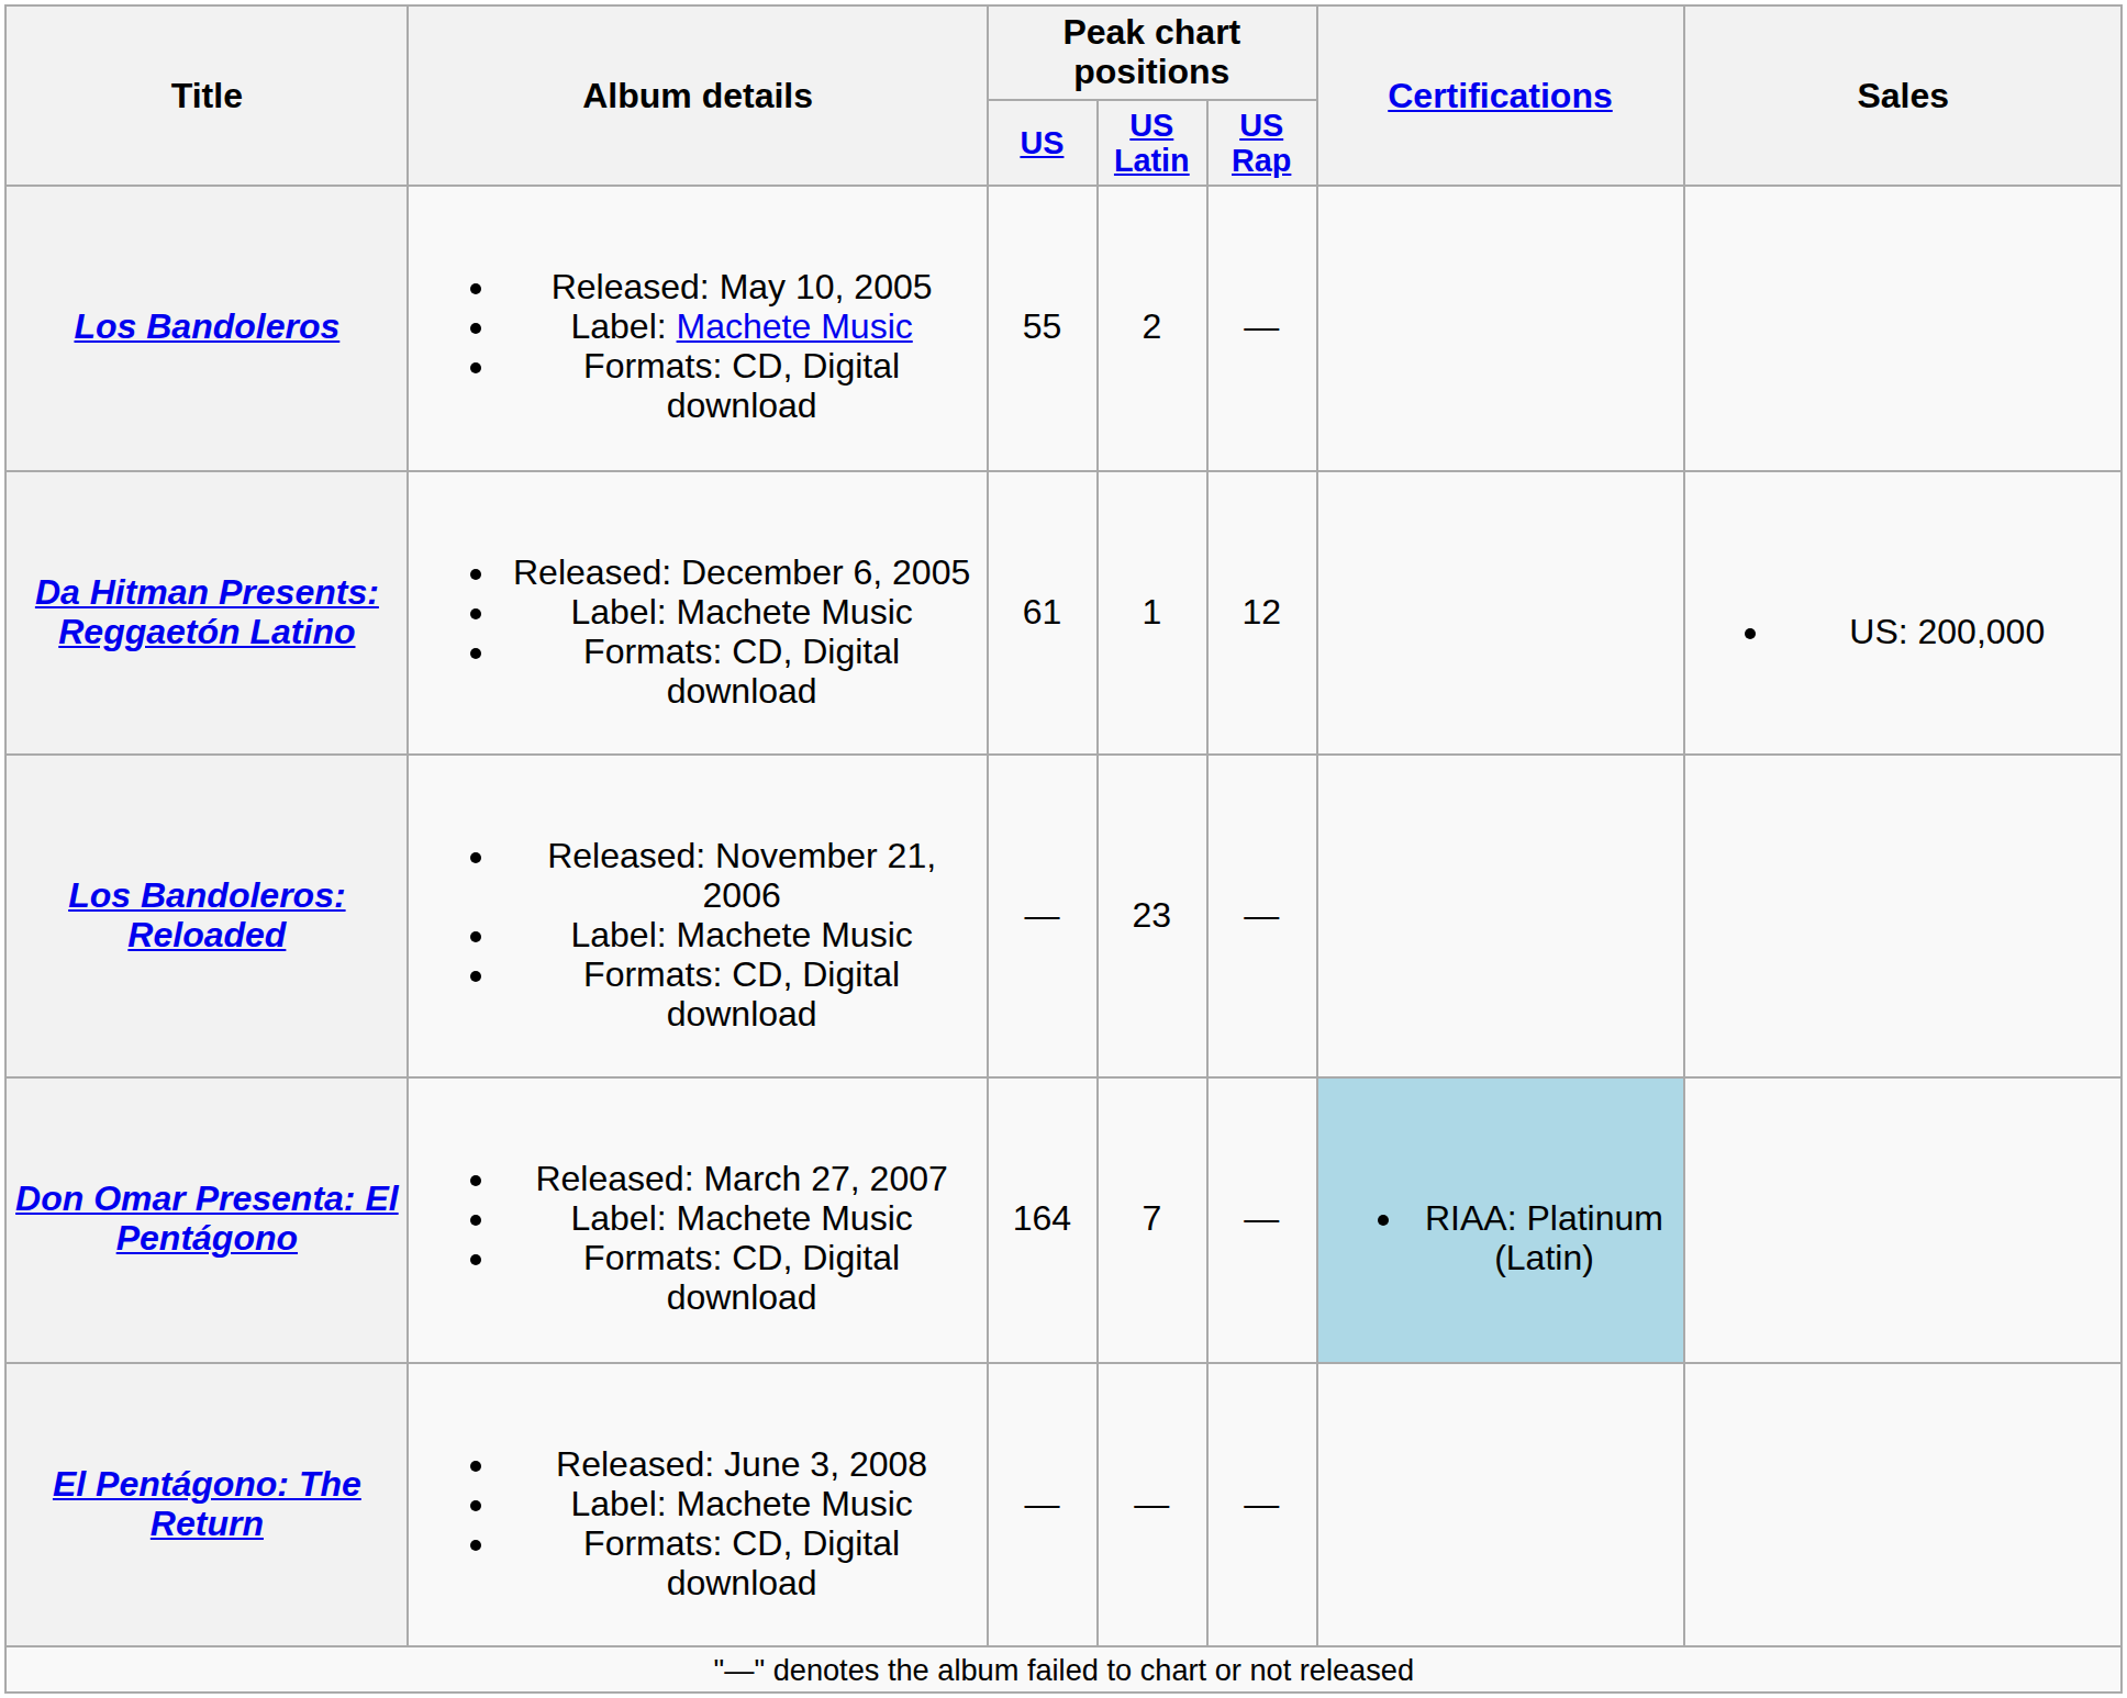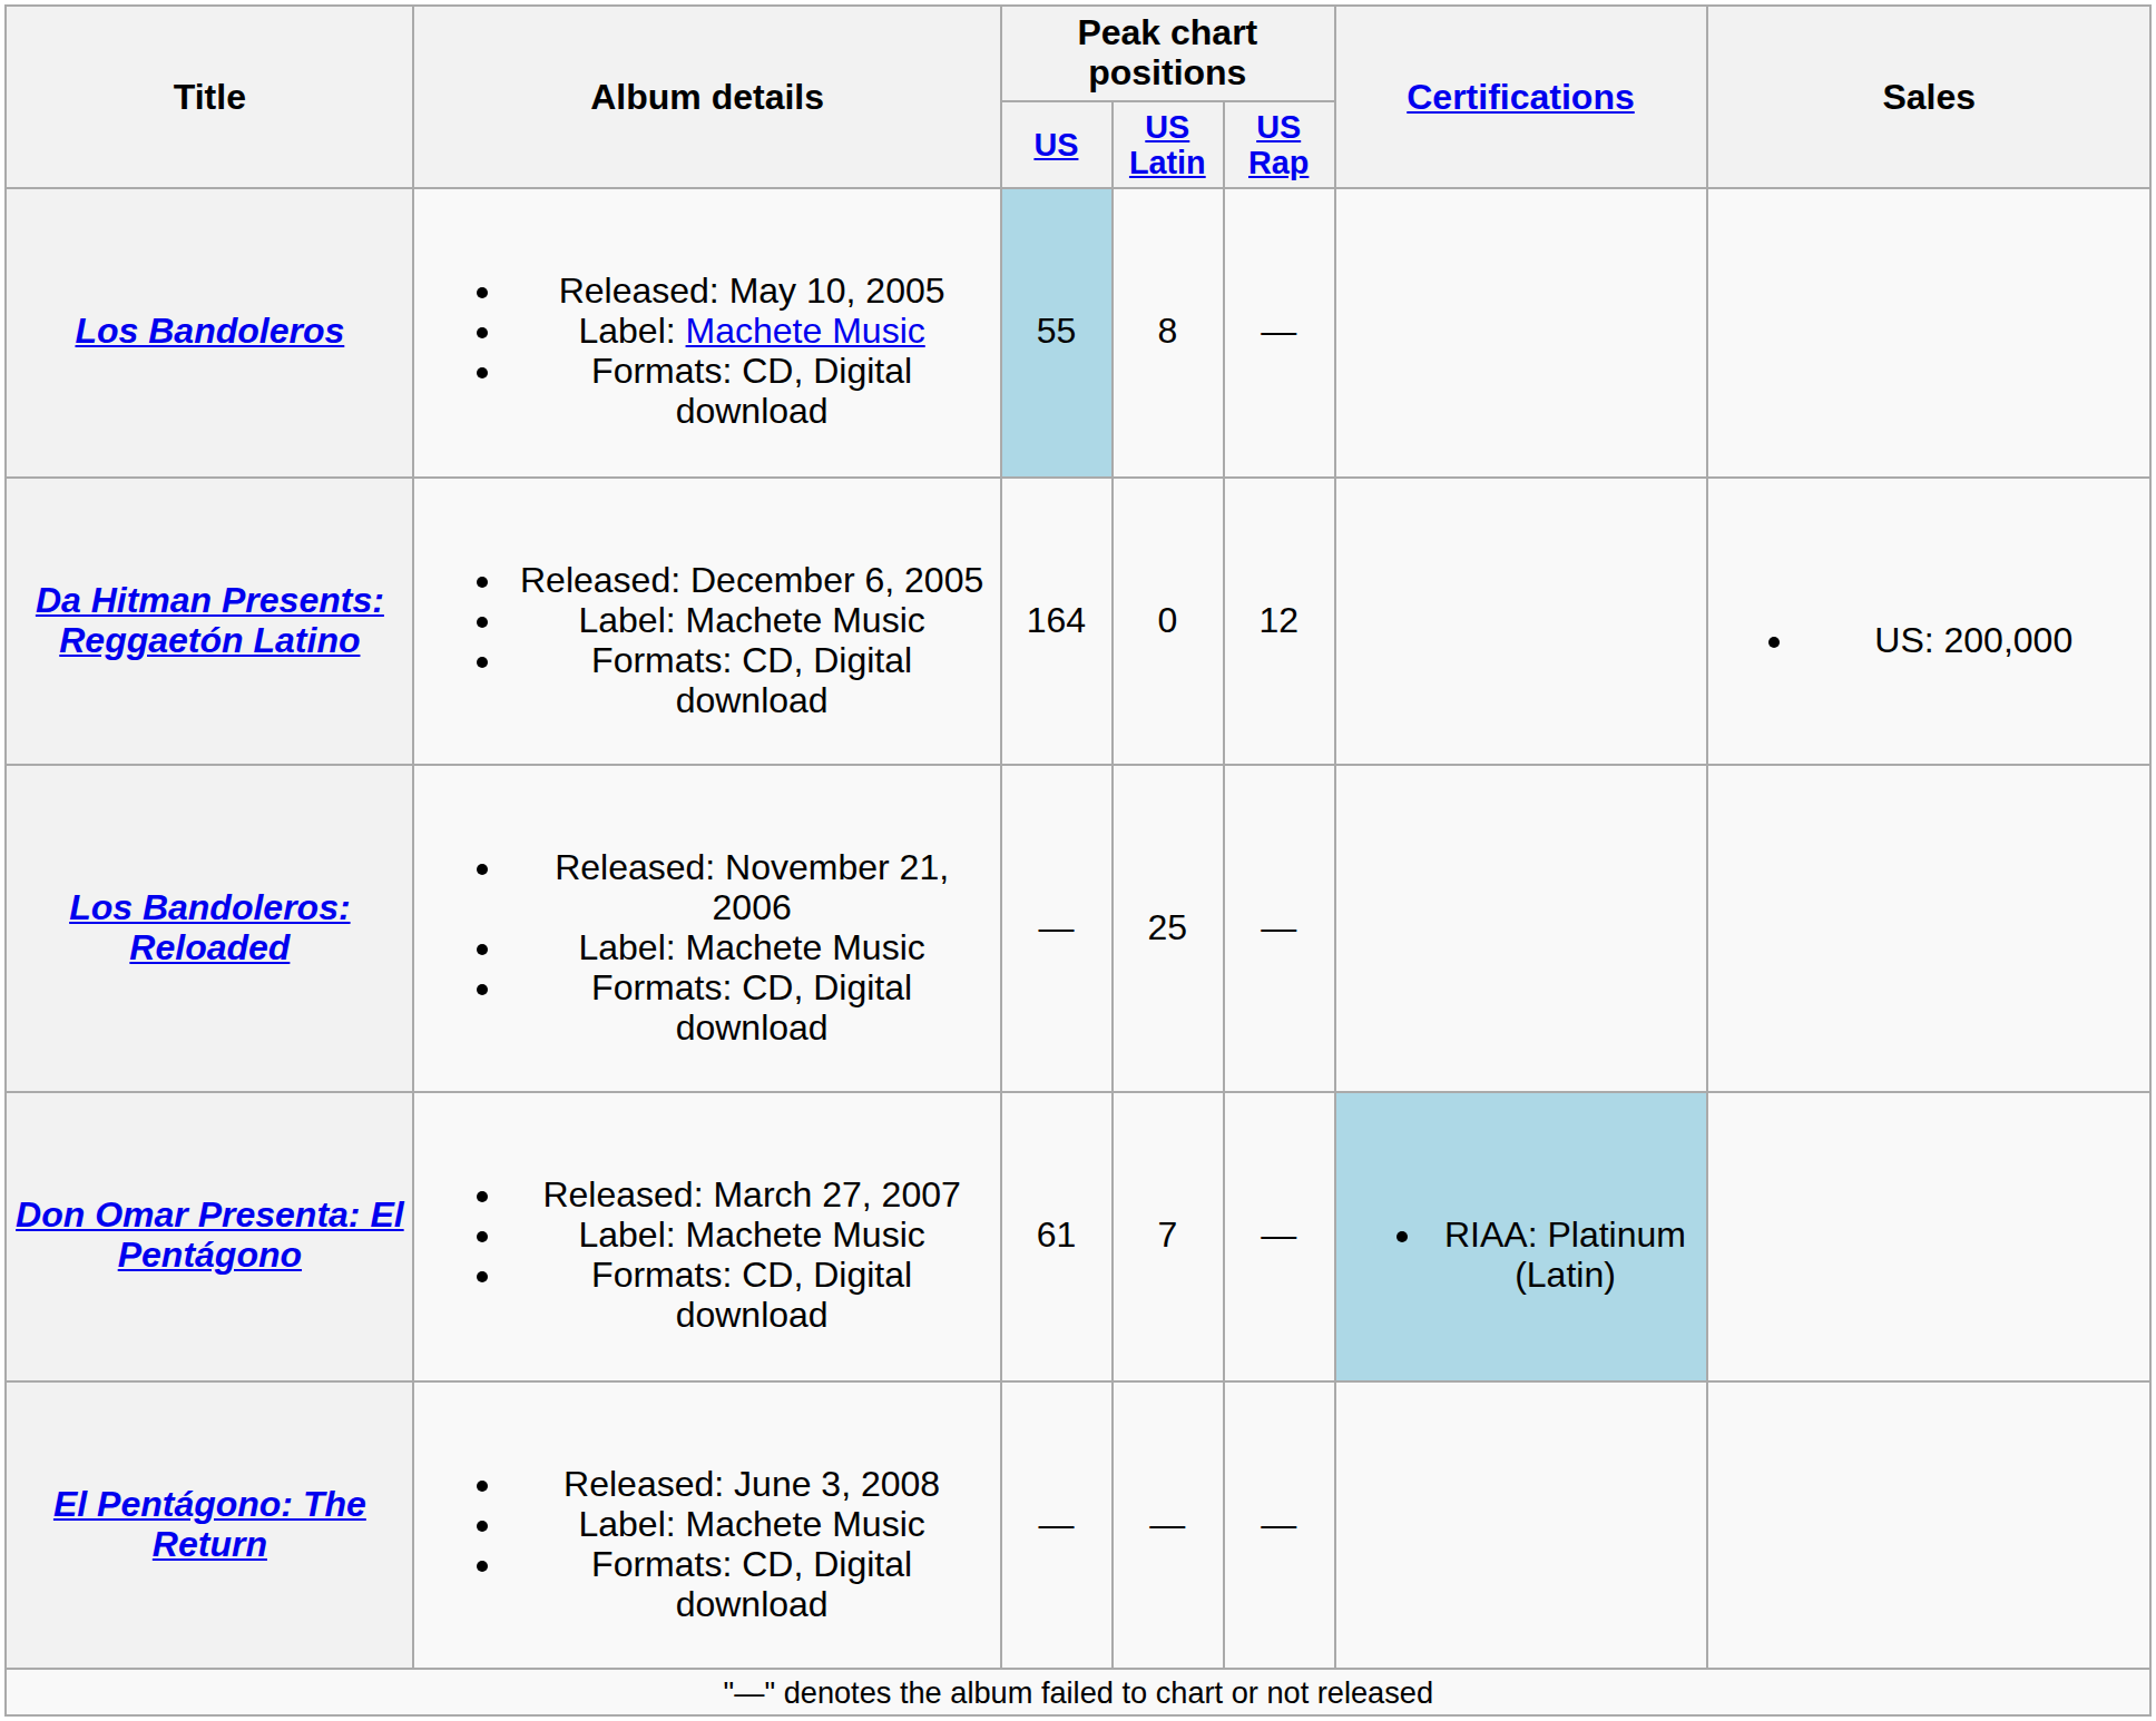Los Bandoleros | Peak chart positions / US: no background -> lightblue background
Los Bandoleros | Peak chart positions / US Latin: 2 -> 8
Da Hitman Presents: Reggaetón Latino | Peak chart positions / US: 61 -> 164
Da Hitman Presents: Reggaetón Latino | Peak chart positions / US Latin: 1 -> 0
Los Bandoleros: Reloaded | Peak chart positions / US Latin: 23 -> 25
Don Omar Presenta: El Pentágono | Peak chart positions / US: 164 -> 61
